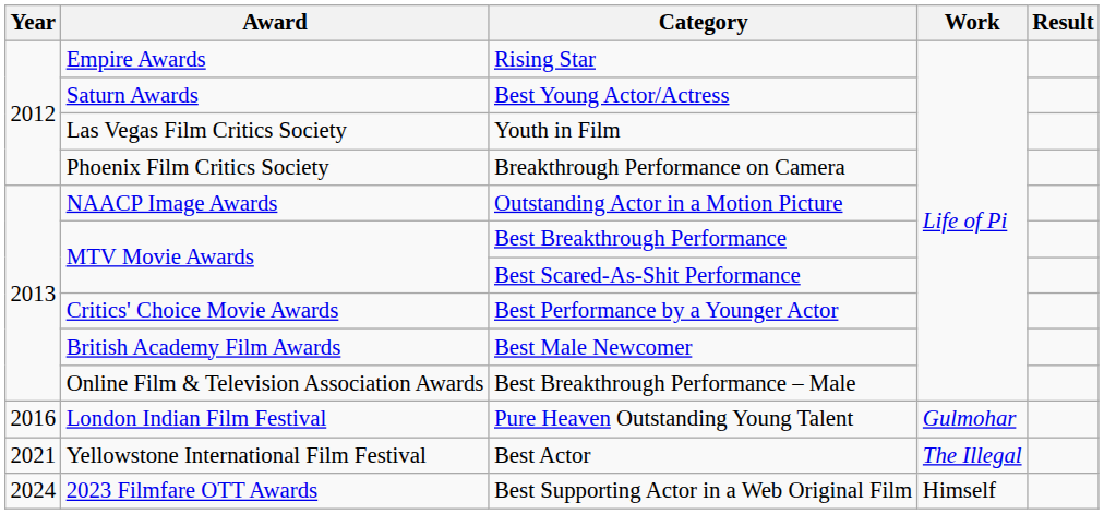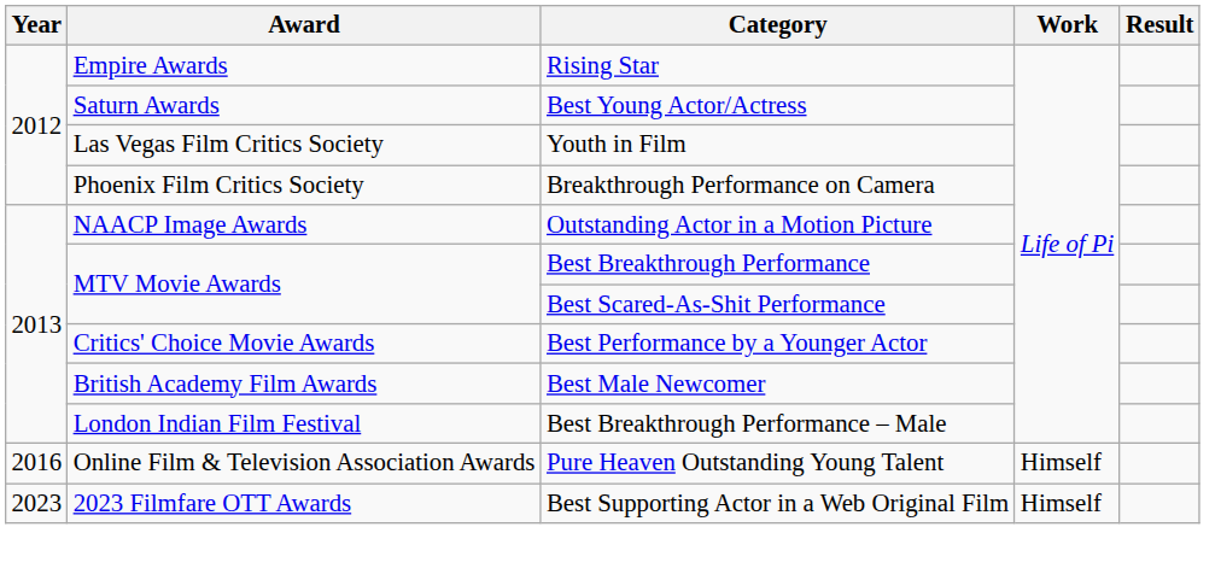Best Breakthrough Performance – Male | Award: Online Film & Television Association Awards -> London Indian Film Festival
Pure Heaven Outstanding Young Talent | Award: London Indian Film Festival -> Online Film & Television Association Awards
Pure Heaven Outstanding Young Talent | Work: Gulmohar -> Himself
- row: 2021 | Yellowstone International Film Festival | Best Actor | The Illegal
Best Supporting Actor in a Web Original Film | Year: 2024 -> 2023
